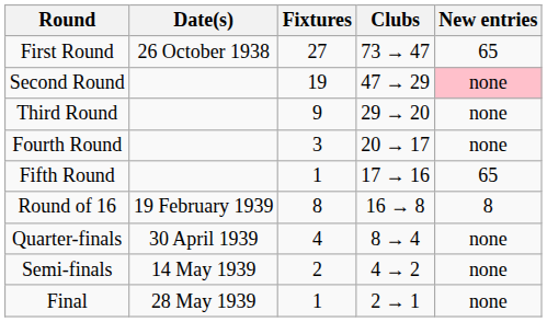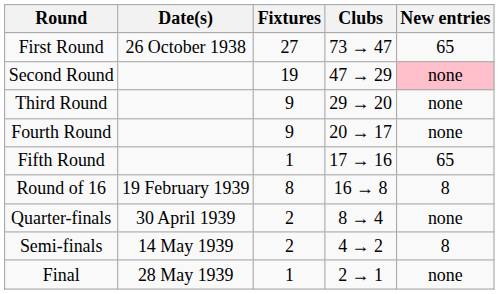Fourth Round | Fixtures: 3 -> 9
Quarter-finals | Fixtures: 4 -> 2
Semi-finals | New entries: none -> 8
